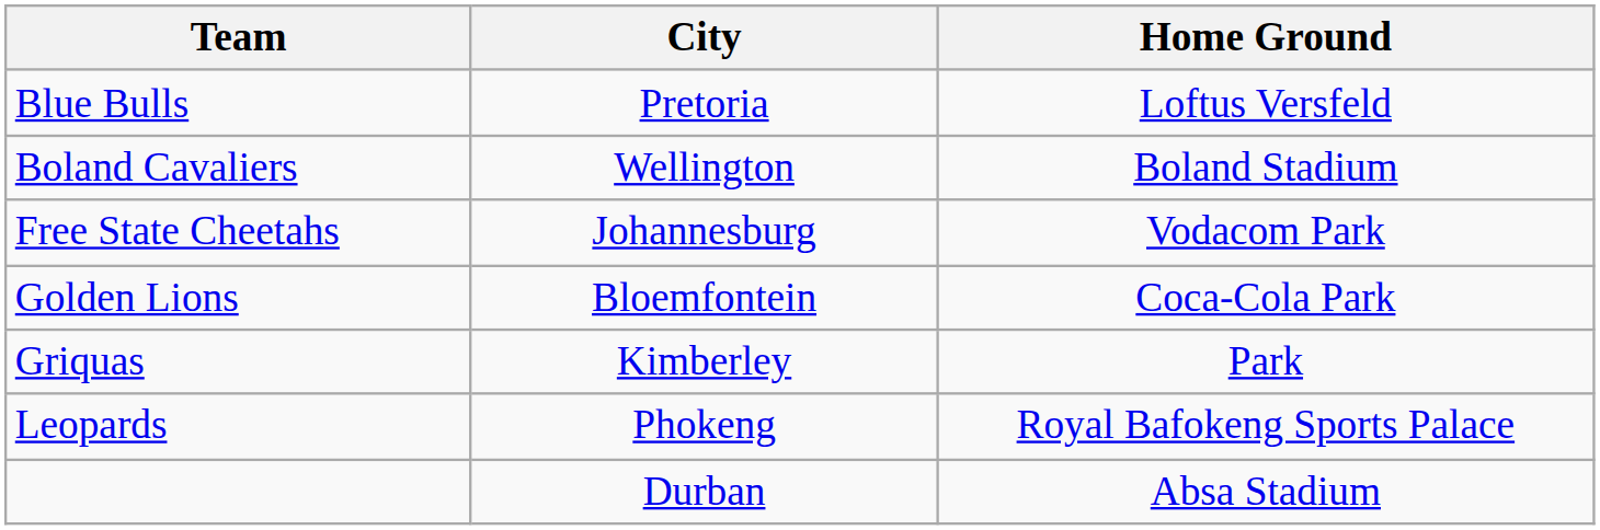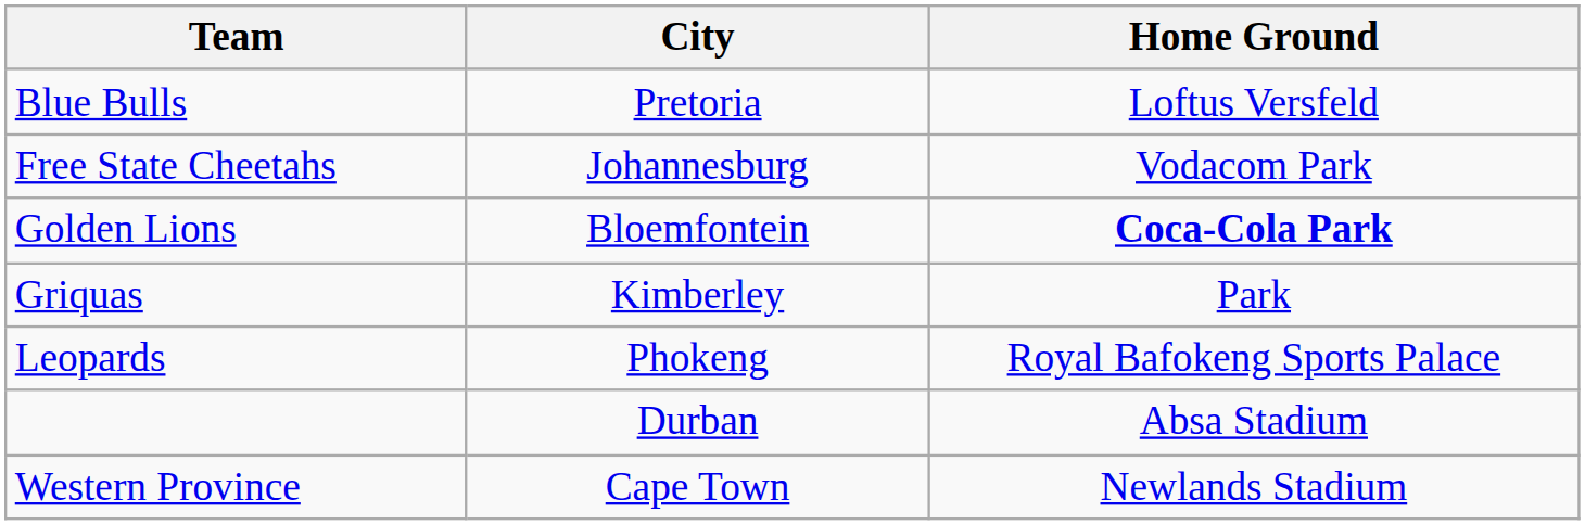- row: Boland Cavaliers | Wellington | Boland Stadium
Golden Lions | Home Ground: normal -> bold
+ row: Western Province | Cape Town | Newlands Stadium
